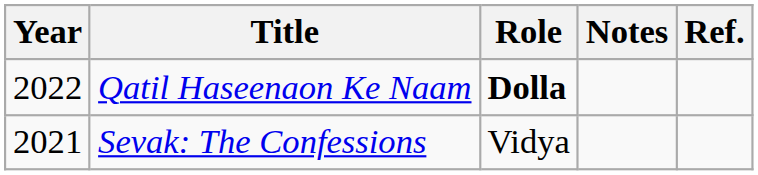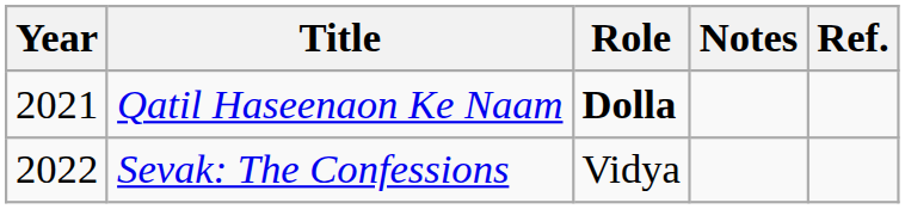Qatil Haseenaon Ke Naam | Year: 2022 -> 2021
Sevak: The Confessions | Year: 2021 -> 2022
